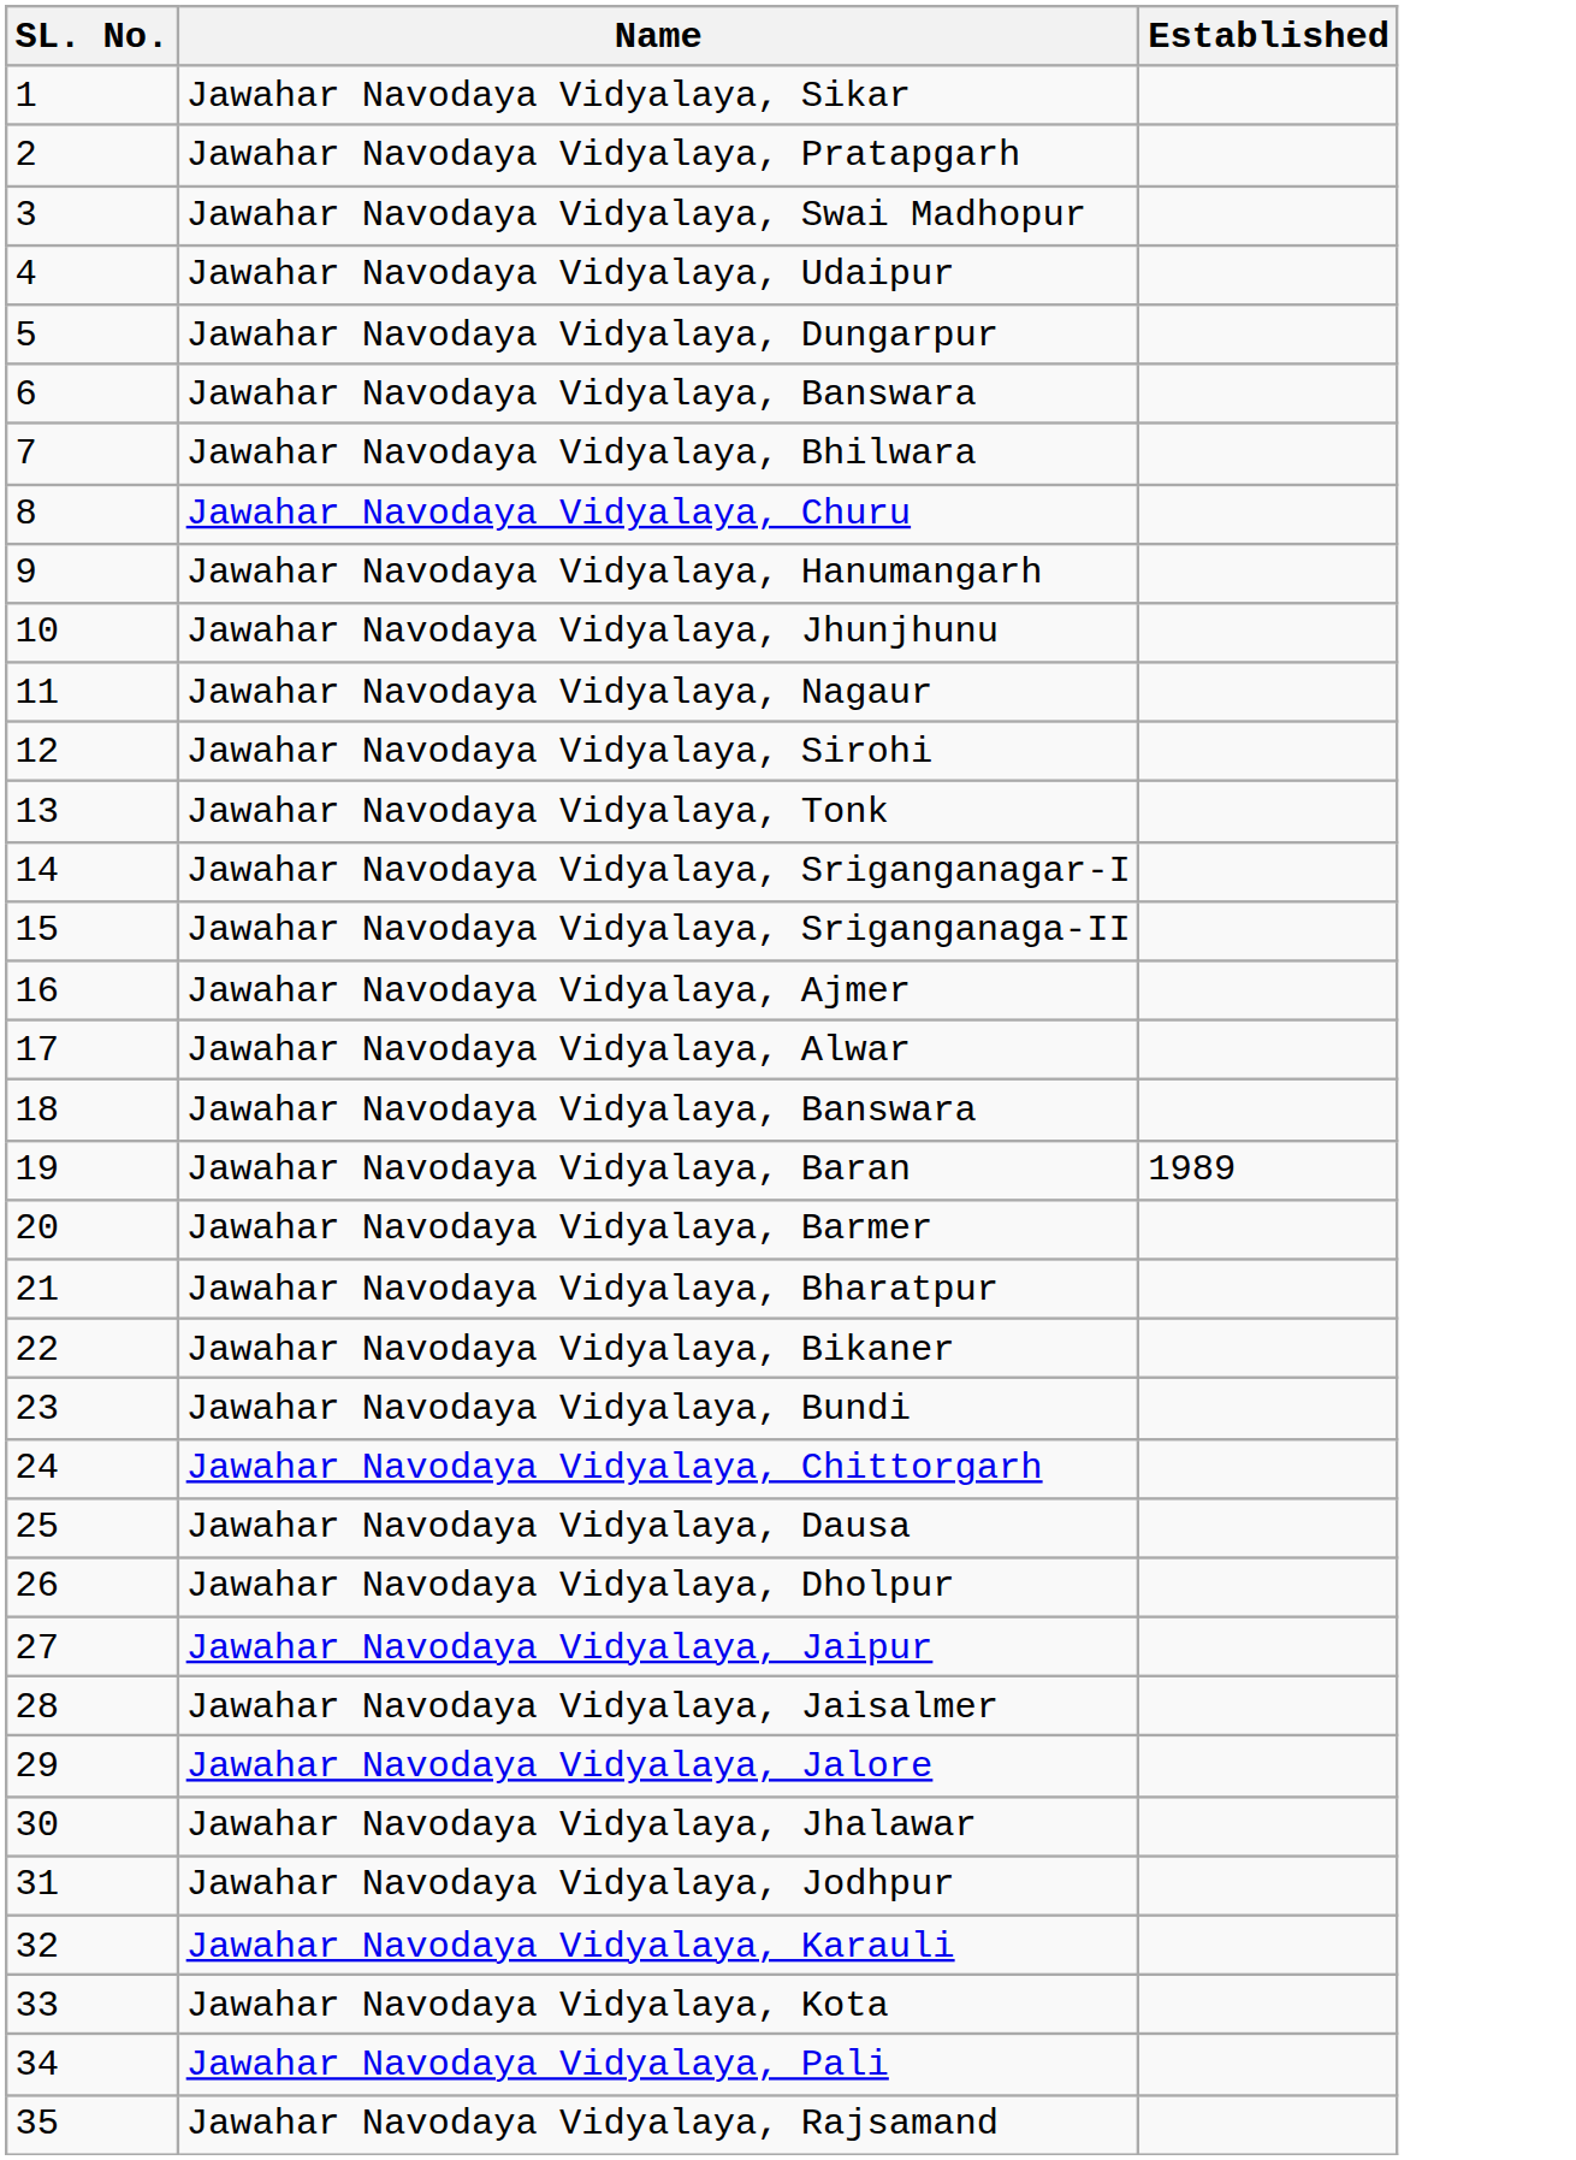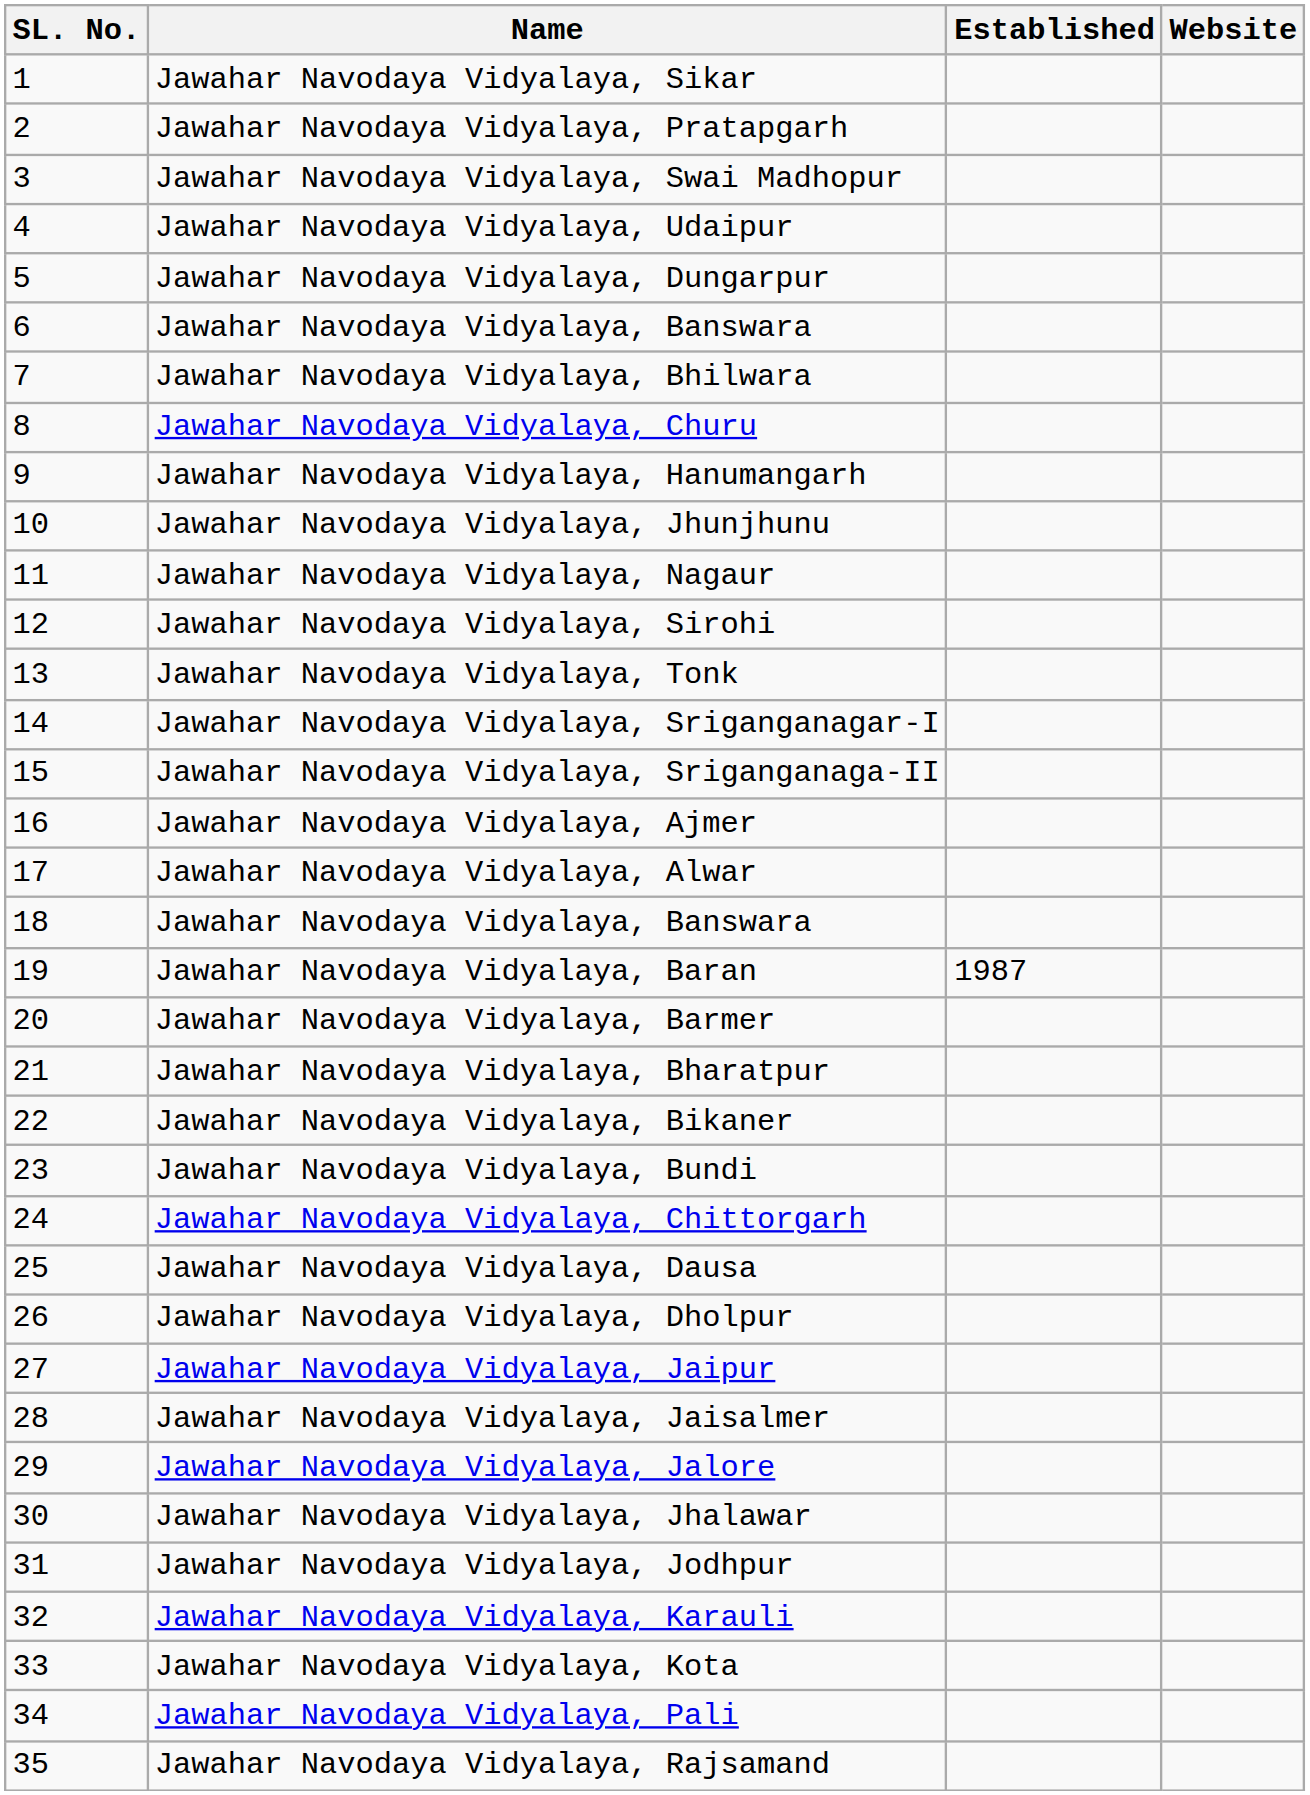+ column: Website
Jawahar Navodaya Vidyalaya, Baran | Established: 1989 -> 1987
